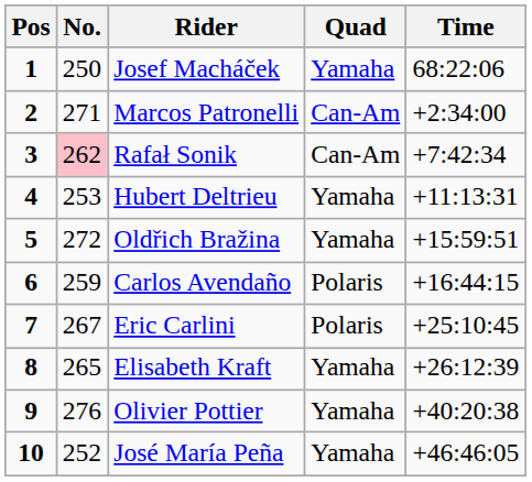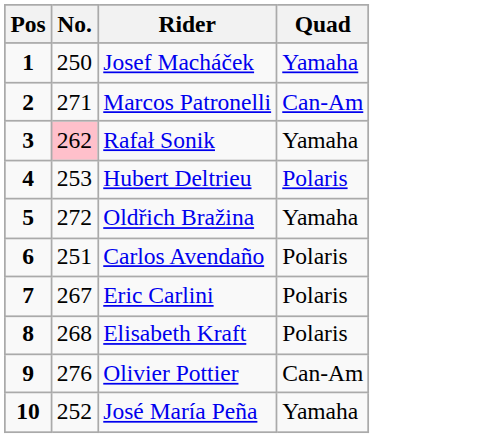- column: Time | 68:22:06 | +2:34:00 | +7:42:34 | +11:13:31 | +15:59:51 | +16:44:15 | +25:10:45 | +26:12:39 | +40:20:38 | +46:46:05
Rafał Sonik | Quad: Can-Am -> Yamaha
Hubert Deltrieu | Quad: Yamaha -> Polaris
Carlos Avendaño | No.: 259 -> 251
Elisabeth Kraft | No.: 265 -> 268
Elisabeth Kraft | Quad: Yamaha -> Polaris
Olivier Pottier | Quad: Yamaha -> Can-Am
